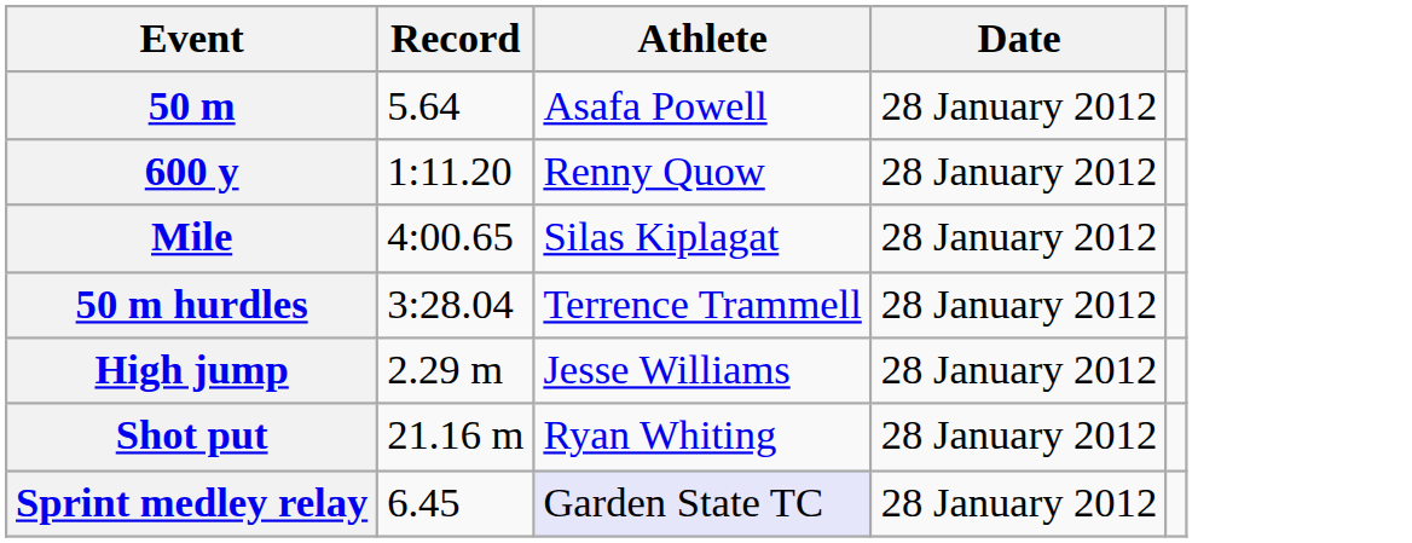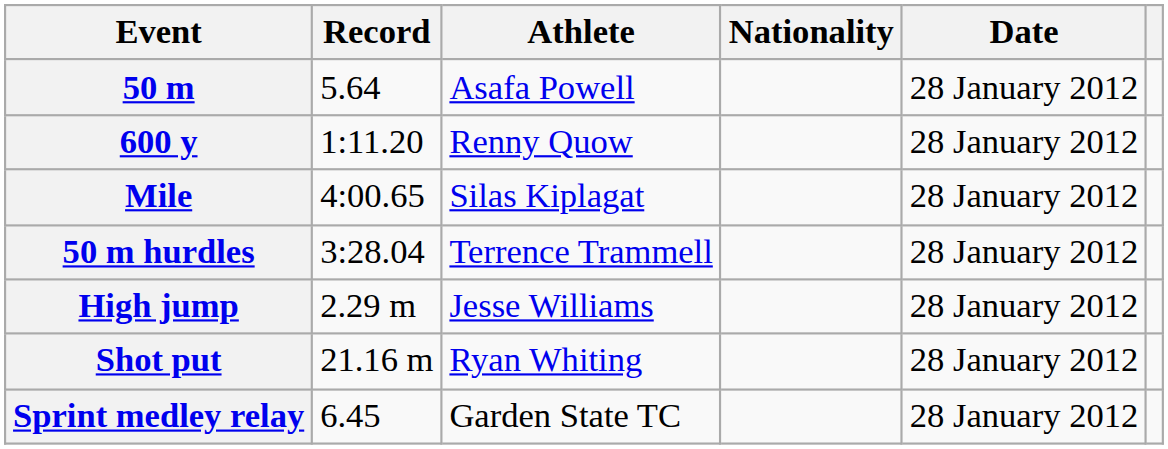+ column: Nationality
Sprint medley relay | Athlete: lavender background -> no background
